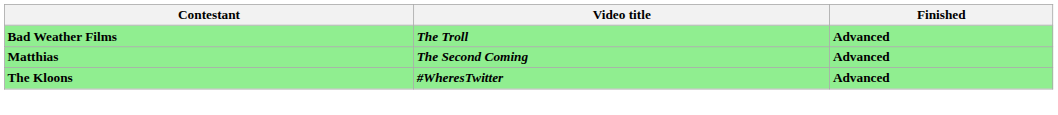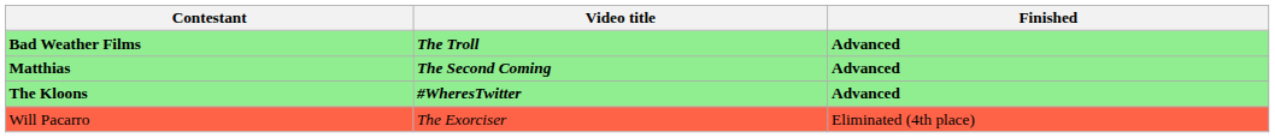+ row: Will Pacarro | The Exorciser | Eliminated (4th place)
